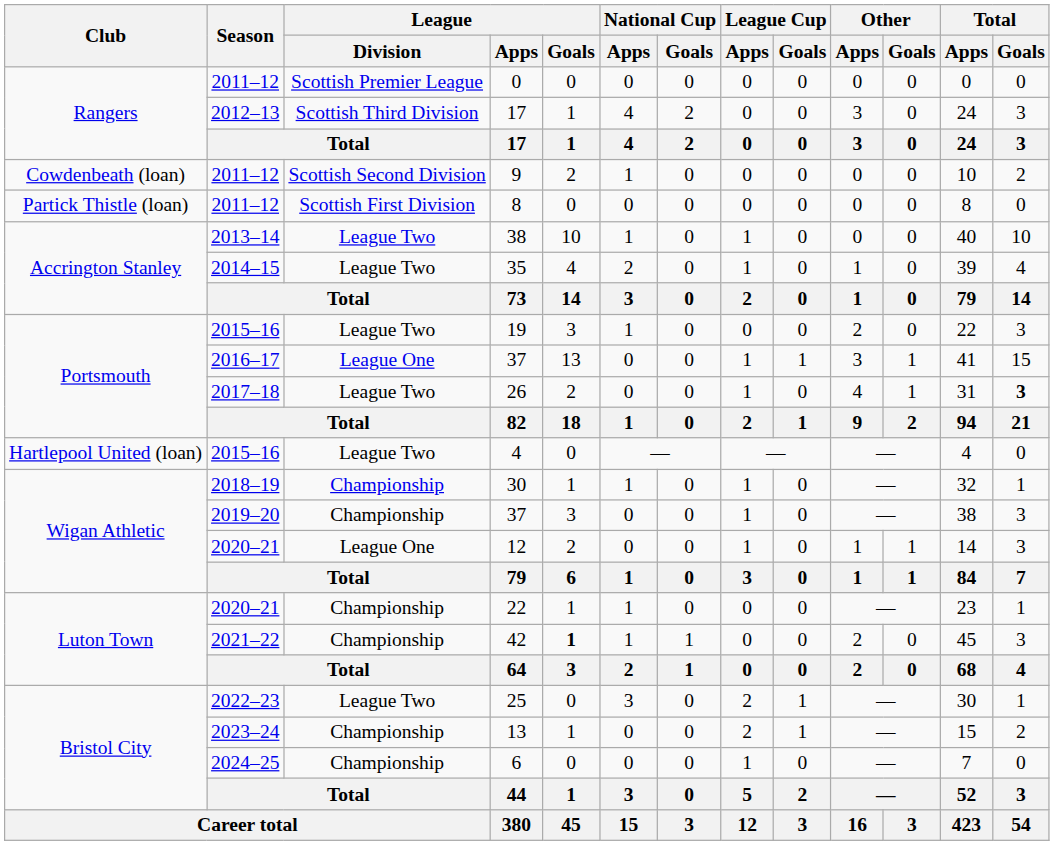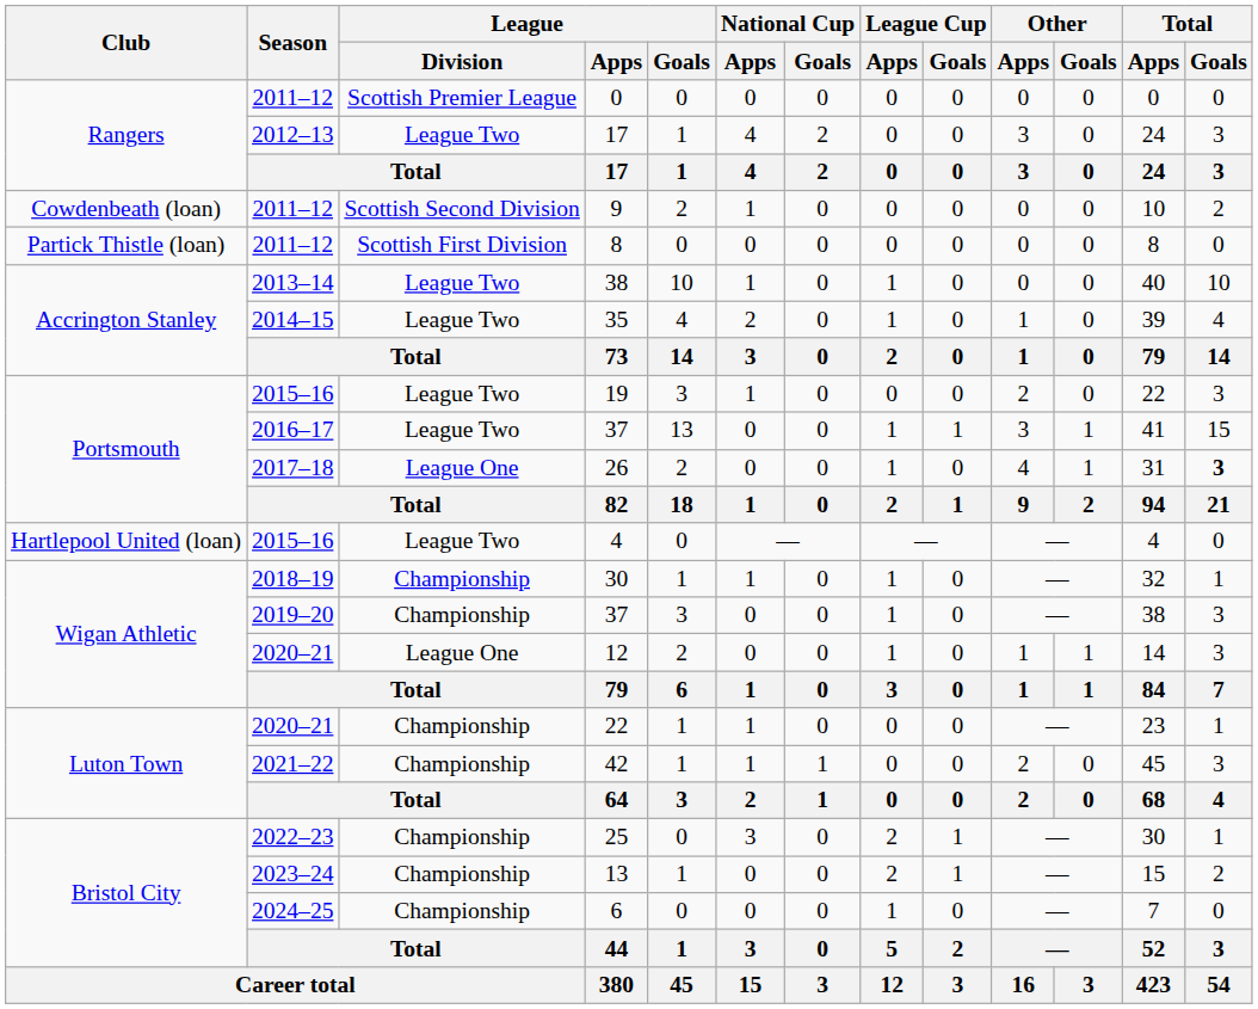2012–13 / 17 | League / Division: Scottish Third Division -> League Two
2016–17 / 37 | League / Division: League One -> League Two
26 | League / Division: League Two -> League One
42 | League / Goals: bold -> normal
25 | League / Division: League Two -> Championship
